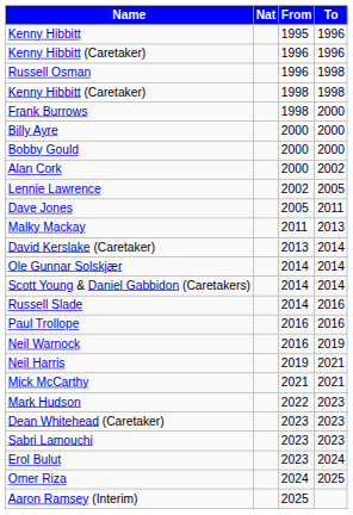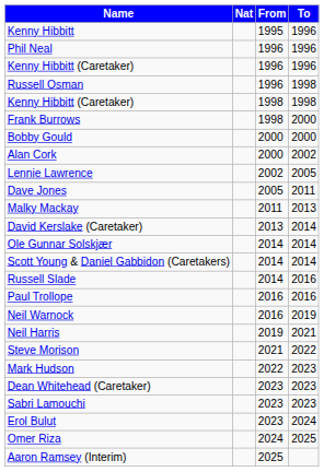+ row: Phil Neal | 1996 | 1996
- row: Billy Ayre | 2000 | 2000
- row: Mick McCarthy | 2021 | 2021
+ row: Steve Morison | 2021 | 2022
